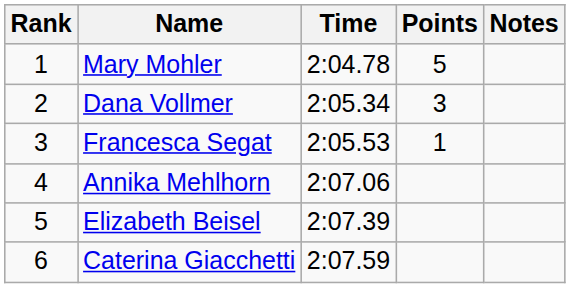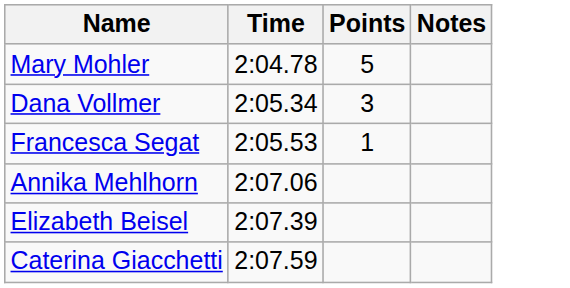- column: Rank | 1 | 2 | 3 | 4 | 5 | 6
